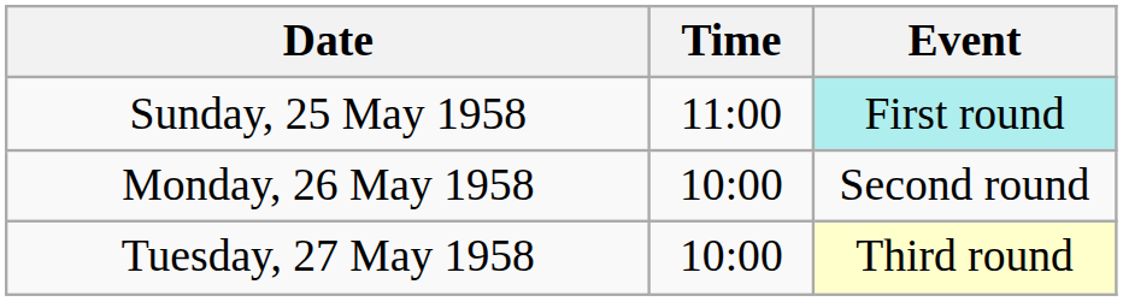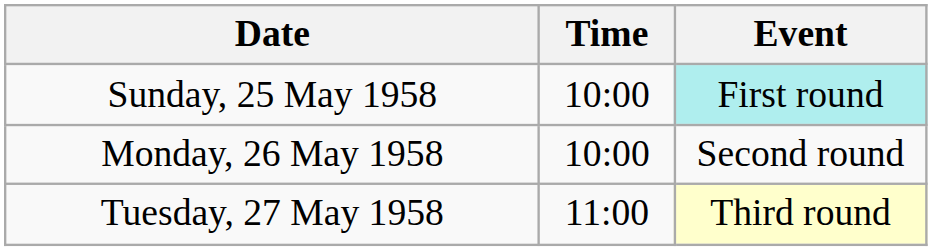Sunday, 25 May 1958 | Time: 11:00 -> 10:00
Tuesday, 27 May 1958 | Time: 10:00 -> 11:00
